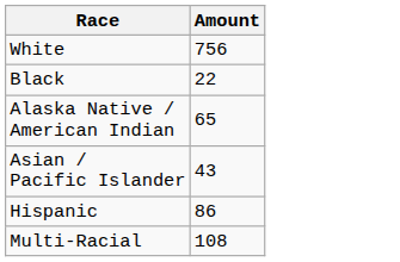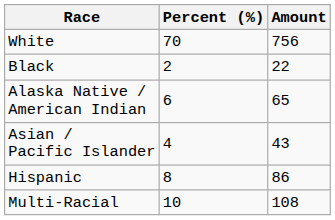+ column: Percent (%) | 70 | 2 | 6 | 4 | 8 | 10
